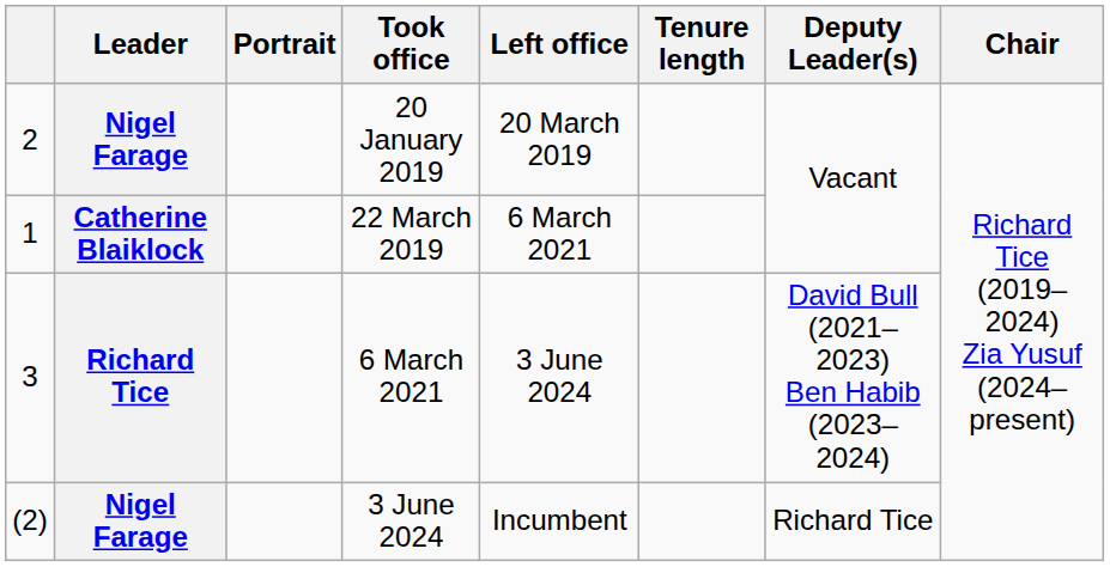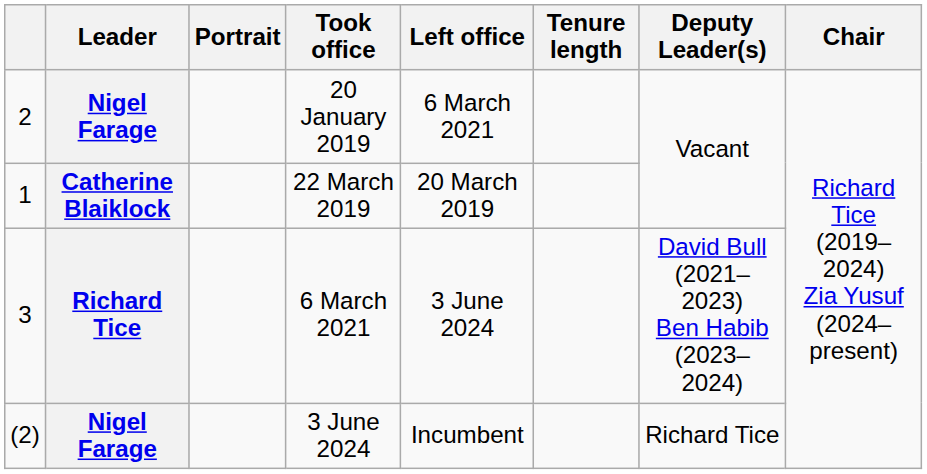20 January 2019 | Left office: 20 March 2019 -> 6 March 2021
22 March 2019 | Left office: 6 March 2021 -> 20 March 2019
